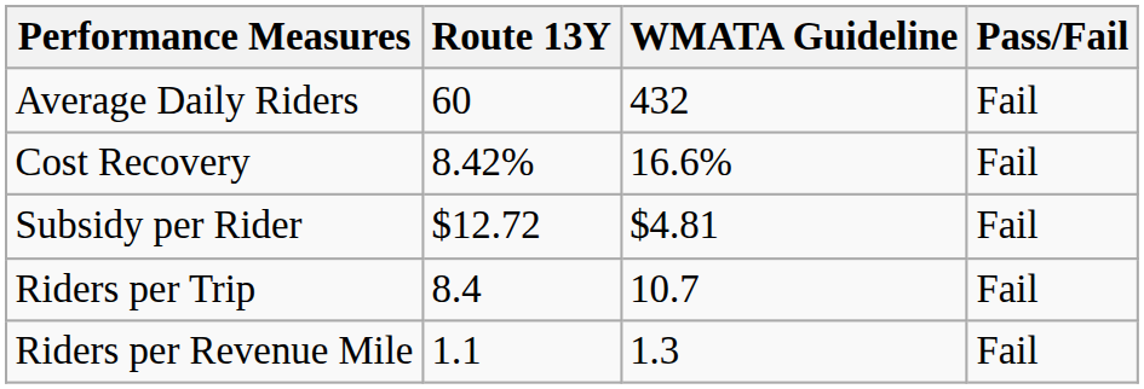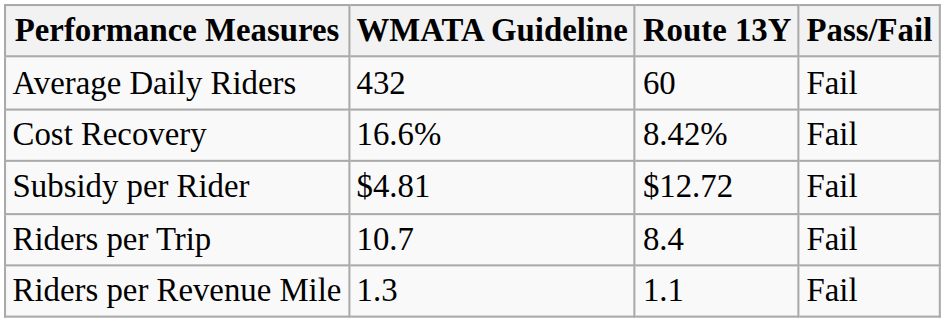columns swapped: Route 13Y <-> WMATA Guideline
